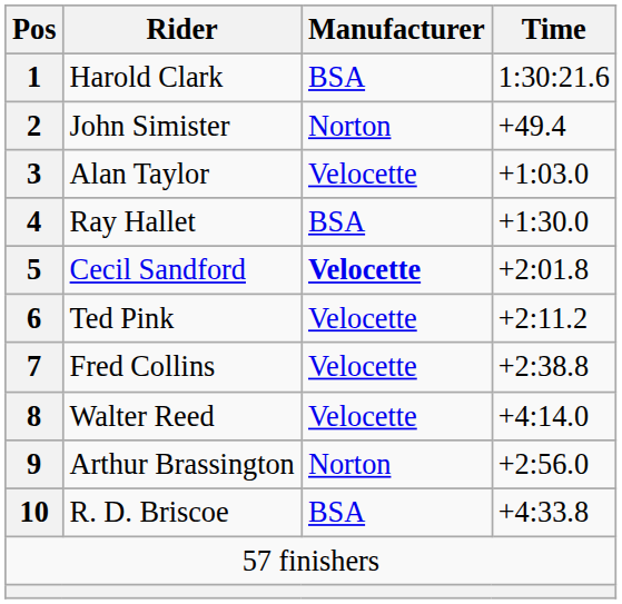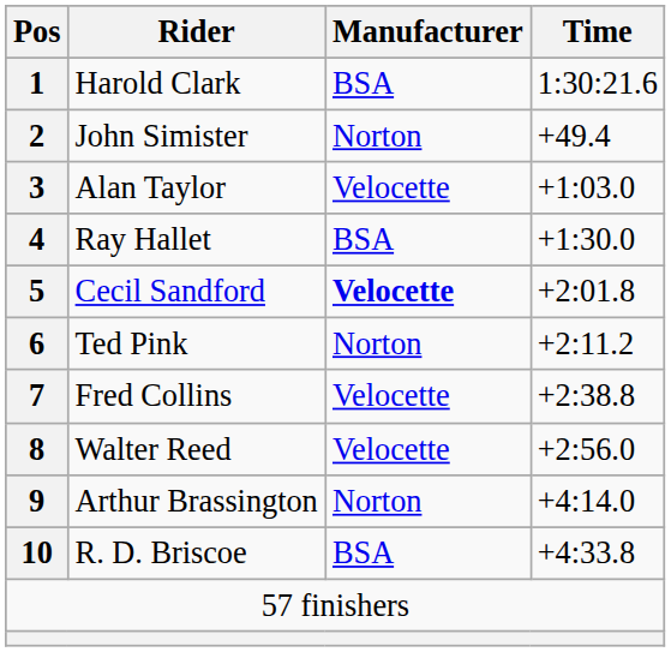6 | Manufacturer: Velocette -> Norton
8 | Time: +4:14.0 -> +2:56.0
9 | Time: +2:56.0 -> +4:14.0
